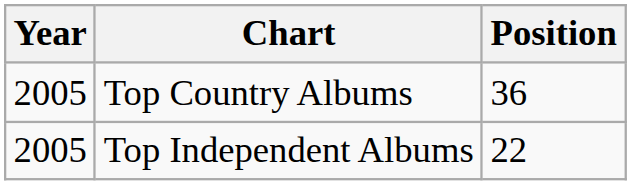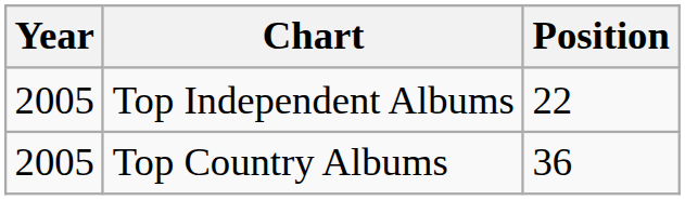rows swapped: Top Country Albums <-> Top Independent Albums
